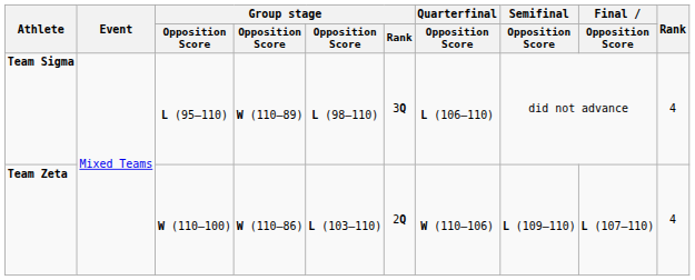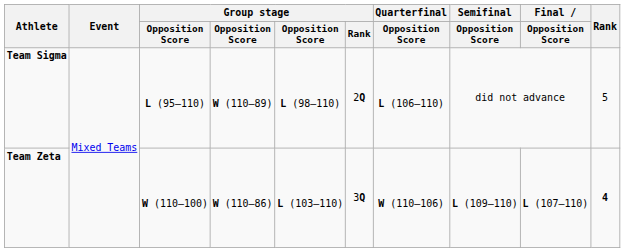Team Sigma | Group stage / Rank: 3Q -> 2Q
Team Sigma | Rank: 4 -> 5
Team Zeta | Group stage / Rank: 2Q -> 3Q
Team Zeta | Rank: normal -> bold
